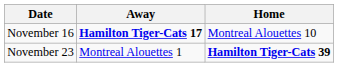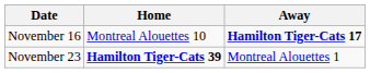columns swapped: Away <-> Home
